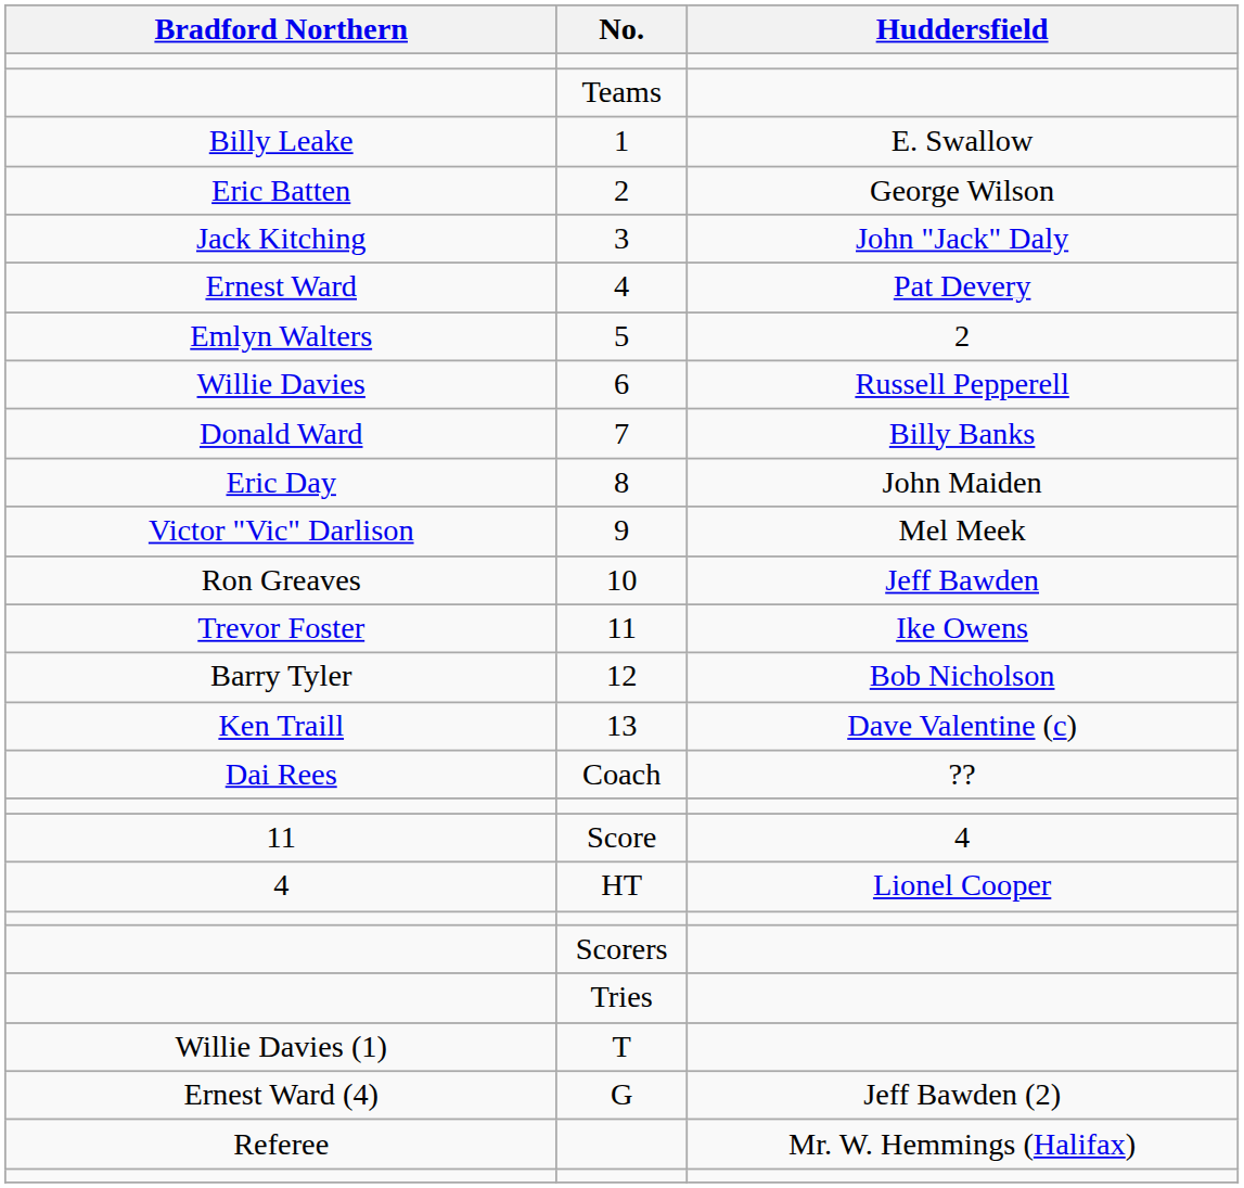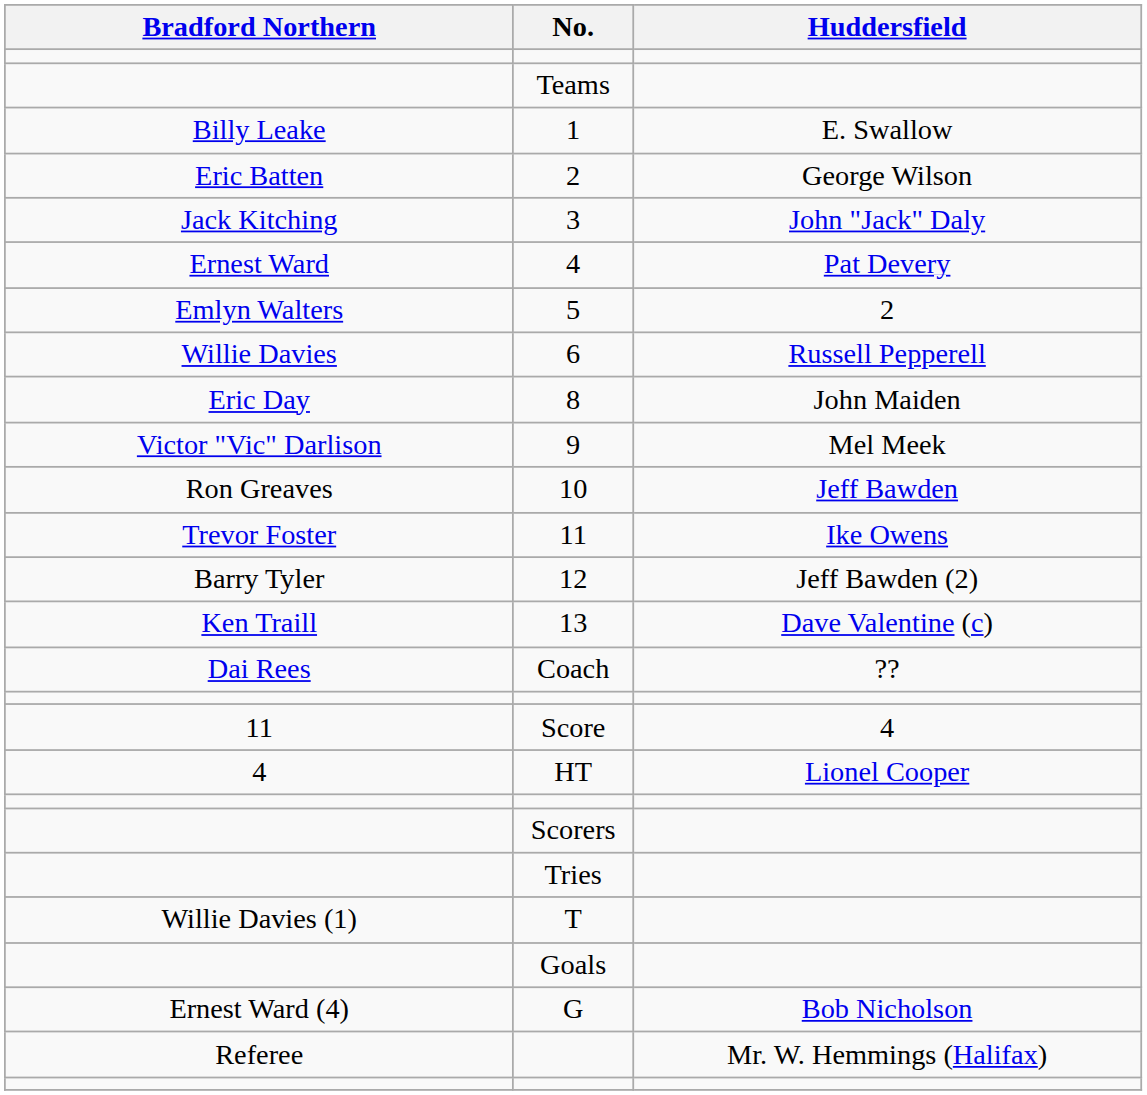- row: Donald Ward | 7 | Billy Banks
12 | Huddersfield: Bob Nicholson -> Jeff Bawden (2)
+ row: Goals
G | Huddersfield: Jeff Bawden (2) -> Bob Nicholson
